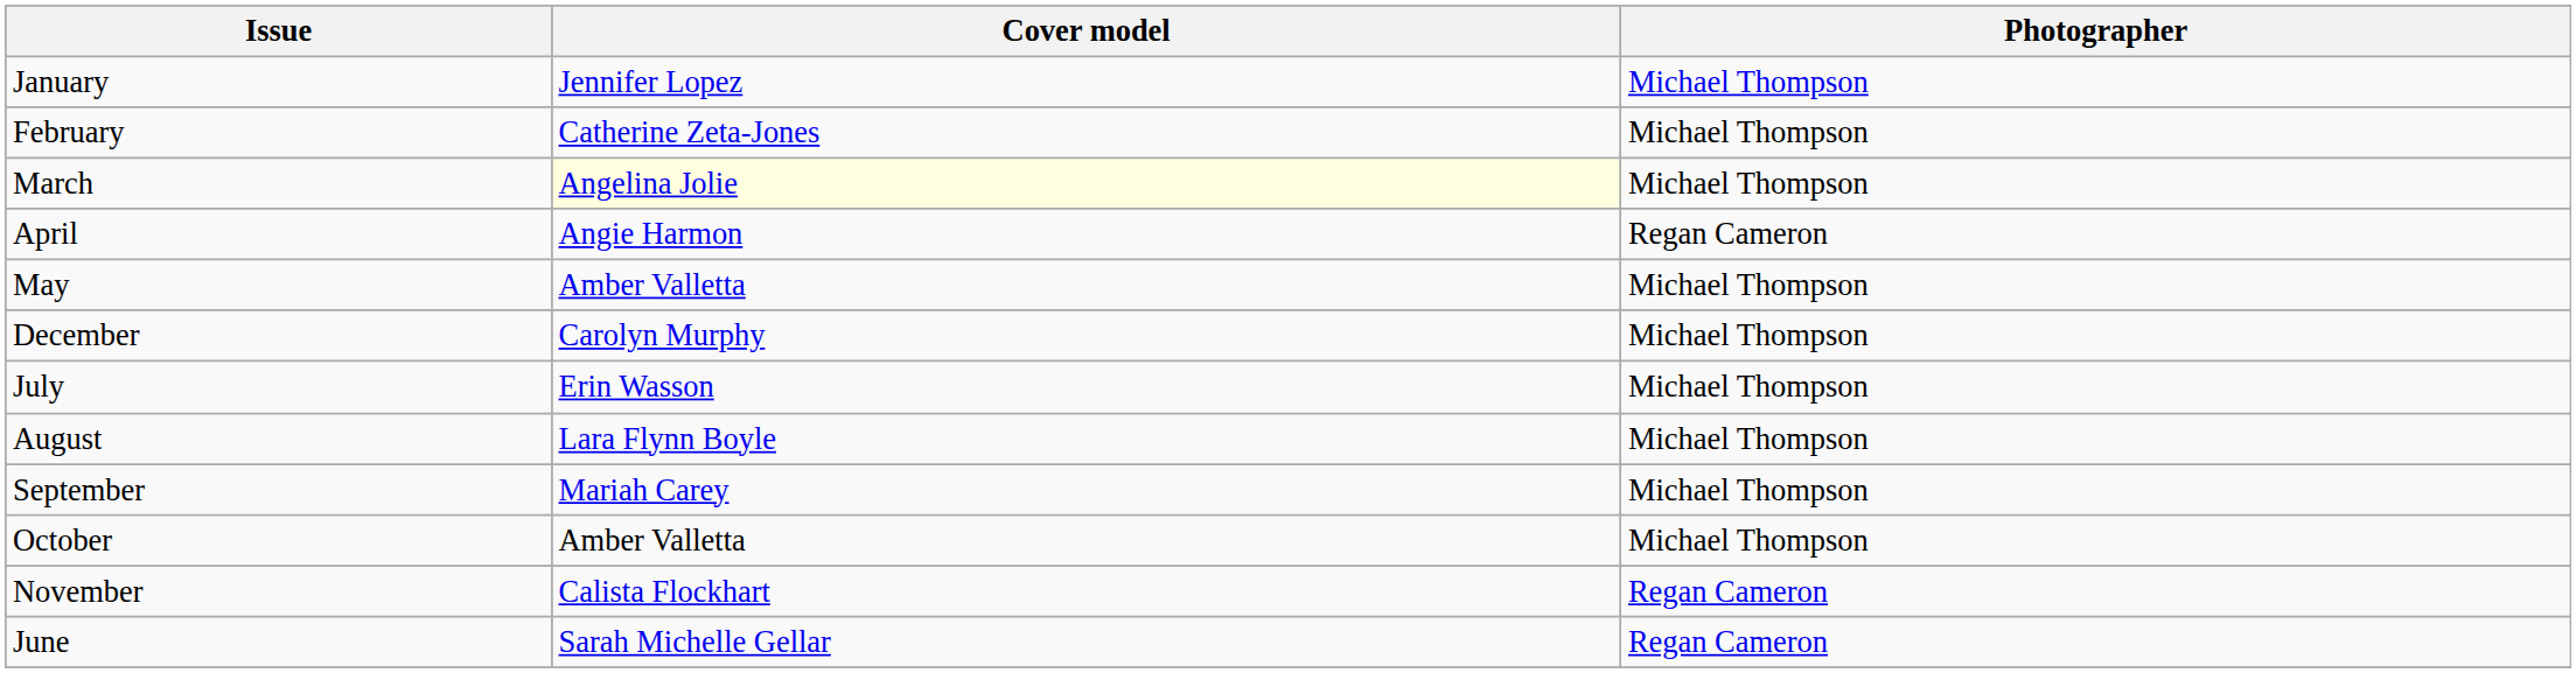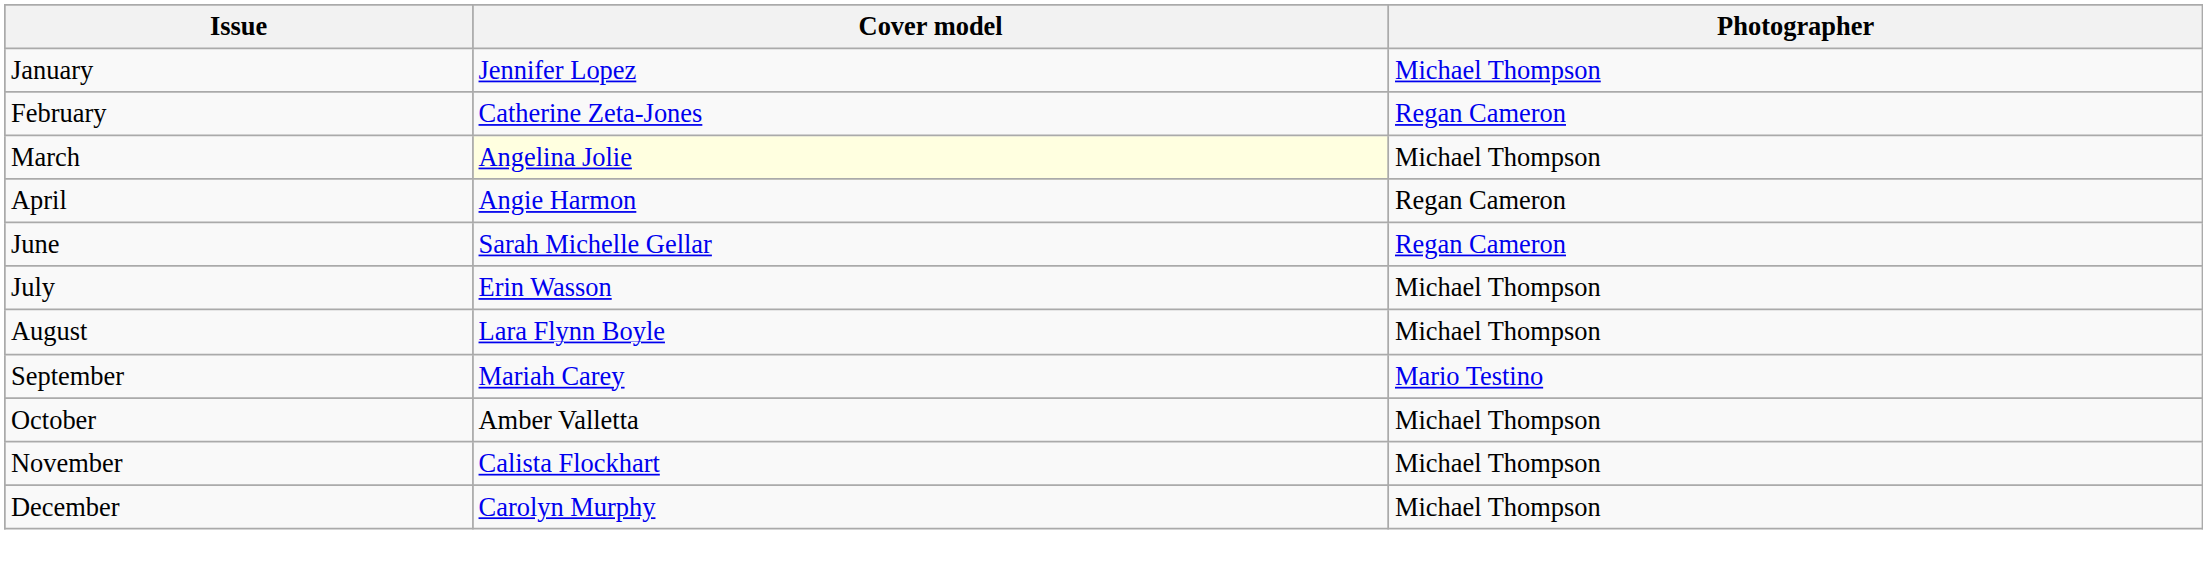February | Photographer: Michael Thompson -> Regan Cameron
- row: May | Amber Valletta | Michael Thompson
rows swapped: June <-> December
September | Photographer: Michael Thompson -> Mario Testino
November | Photographer: Regan Cameron -> Michael Thompson
